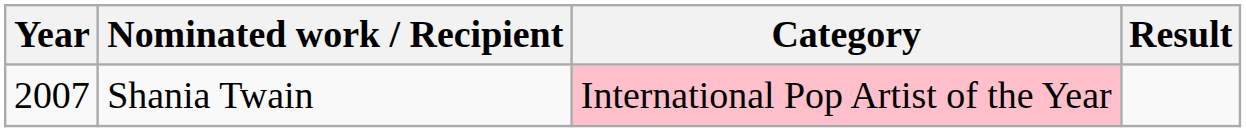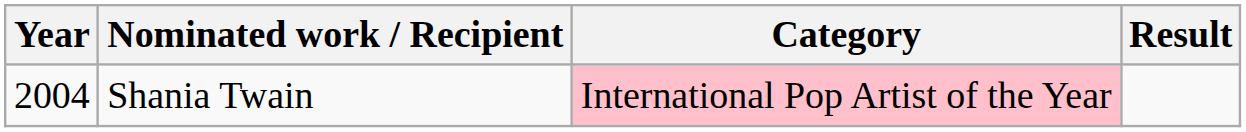Shania Twain | Year: 2007 -> 2004
